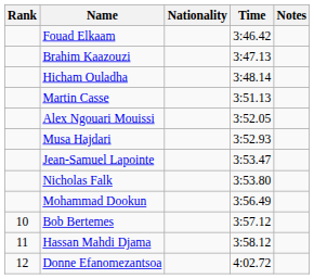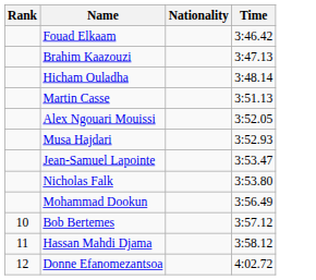- column: Notes
